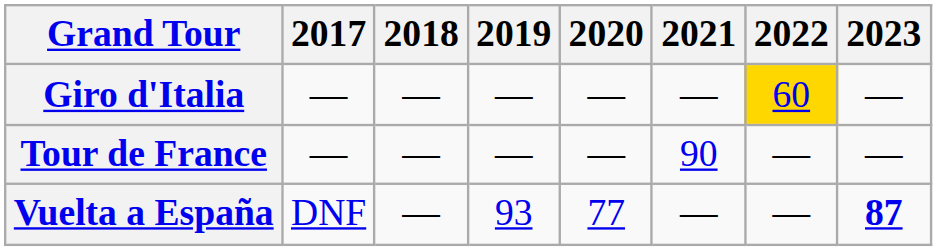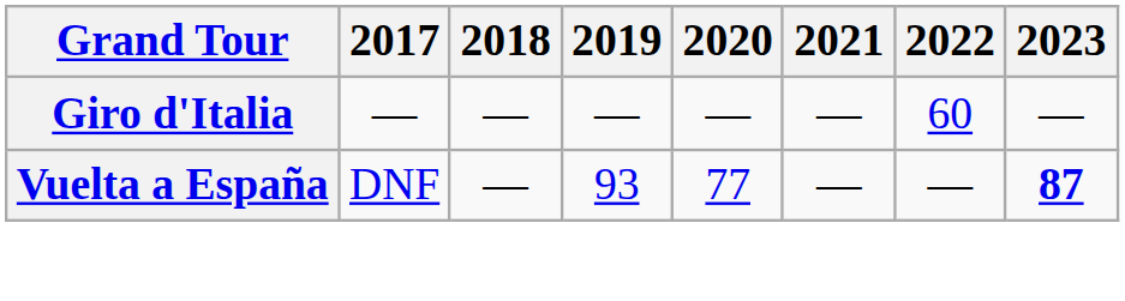Giro d'Italia | 2022: gold background -> no background
- row: Tour de France | — | — | — | — | 90 | — | —
